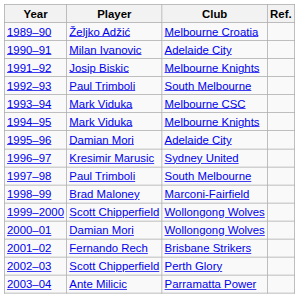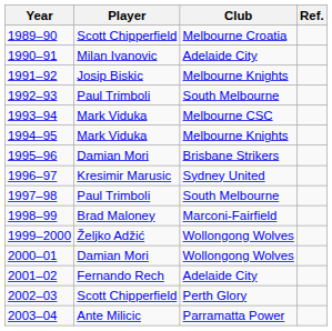1989–90 | Player: Željko Adžić -> Scott Chipperfield
1995–96 | Club: Adelaide City -> Brisbane Strikers
1999–2000 | Player: Scott Chipperfield -> Željko Adžić
2001–02 | Club: Brisbane Strikers -> Adelaide City
